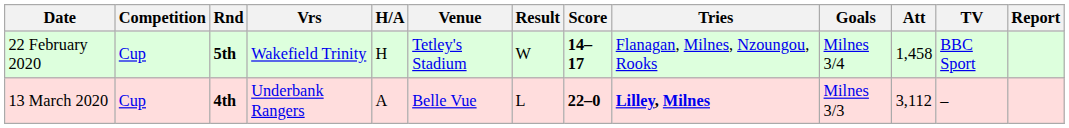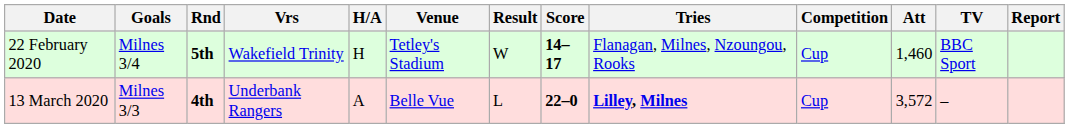columns swapped: Competition <-> Goals
22 February 2020 | Att: 1,458 -> 1,460
13 March 2020 | Att: 3,112 -> 3,572
